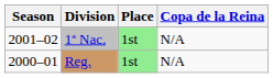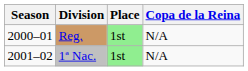rows swapped: Reg. <-> 1ª Nac.
